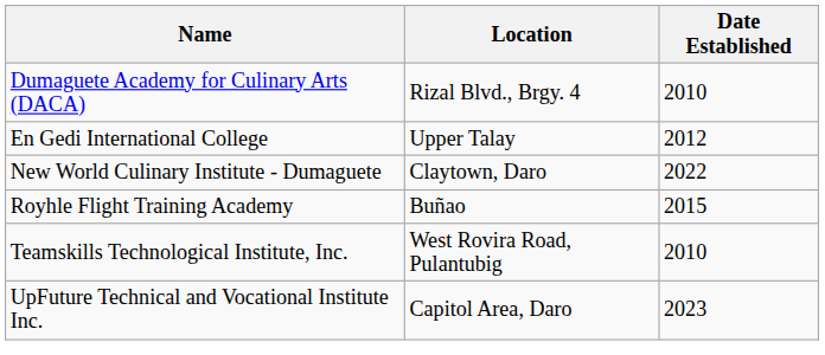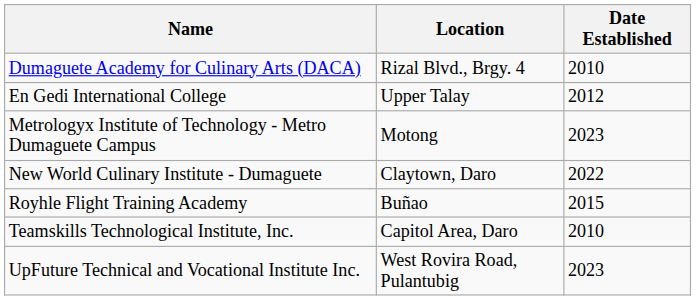+ row: Metrologyx Institute of Technology - Metro Dumaguete Campus | Motong | 2023
Teamskills Technological Institute, Inc. | Location: West Rovira Road, Pulantubig -> Capitol Area, Daro
UpFuture Technical and Vocational Institute Inc. | Location: Capitol Area, Daro -> West Rovira Road, Pulantubig
